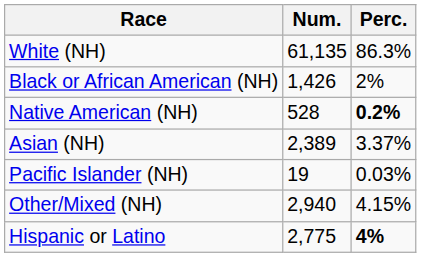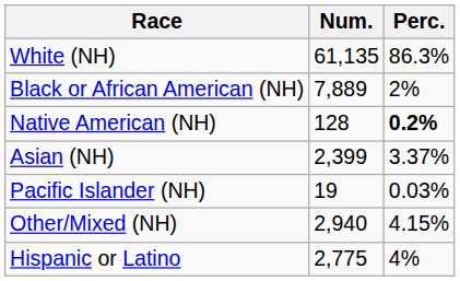Black or African American (NH) | Num.: 1,426 -> 7,889
Native American (NH) | Num.: 528 -> 128
Asian (NH) | Num.: 2,389 -> 2,399
Hispanic or Latino | Perc.: bold -> normal
